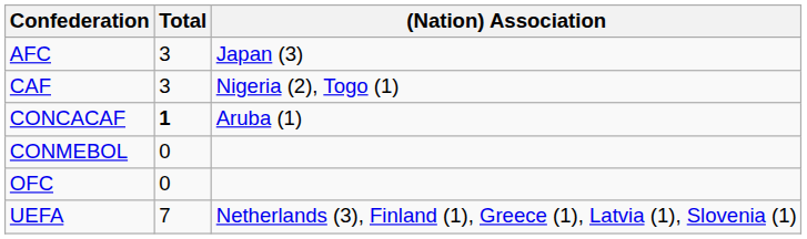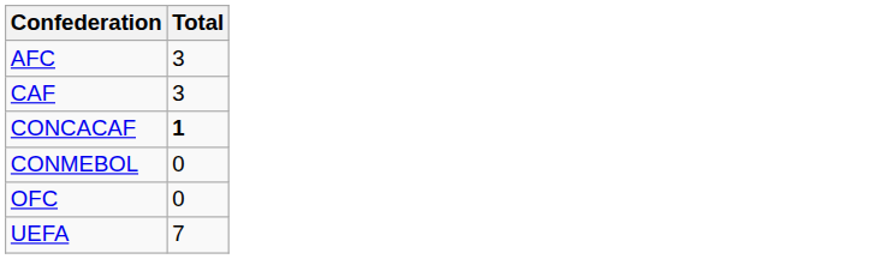- column: (Nation) Association | Japan (3) | Nigeria (2), Togo (1) | Aruba (1) | Netherlands (3), Finland (1), Greece (1), Latvia (1), Slovenia (1)
